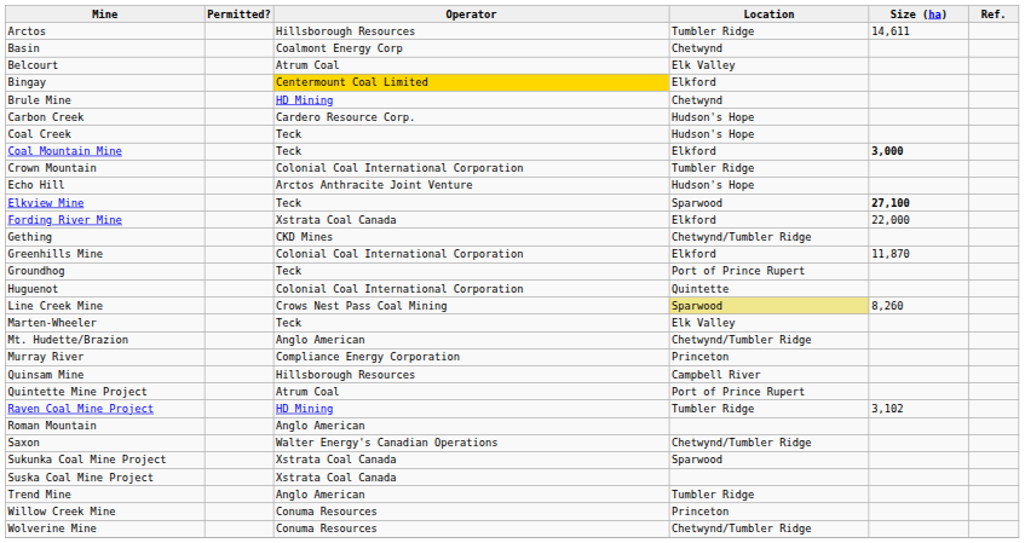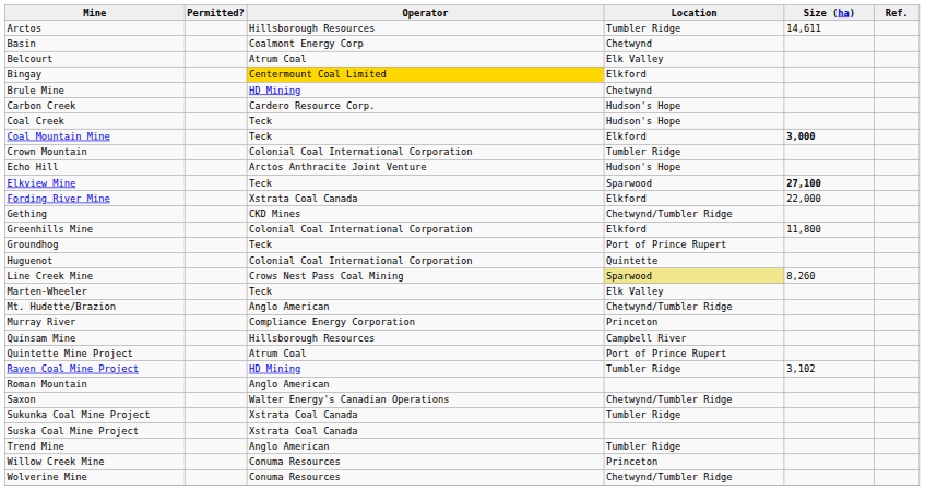Greenhills Mine | Size (ha): 11,870 -> 11,800
Sukunka Coal Mine Project | Location: Sparwood -> Tumbler Ridge
